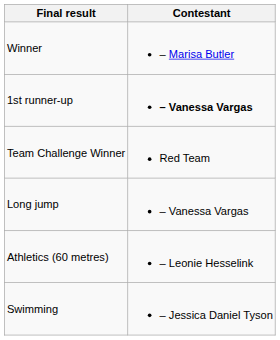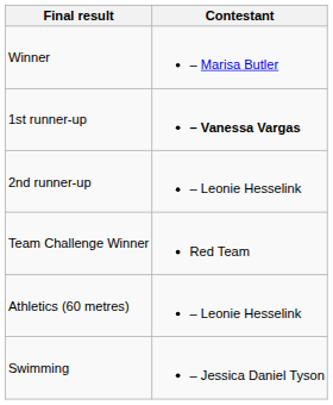+ row: 2nd runner-up | – Leonie Hesselink
- row: Long jump | – Vanessa Vargas
